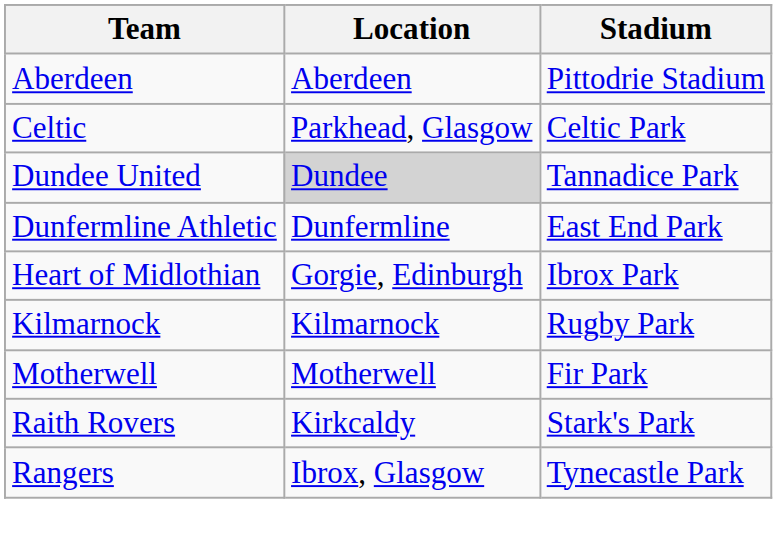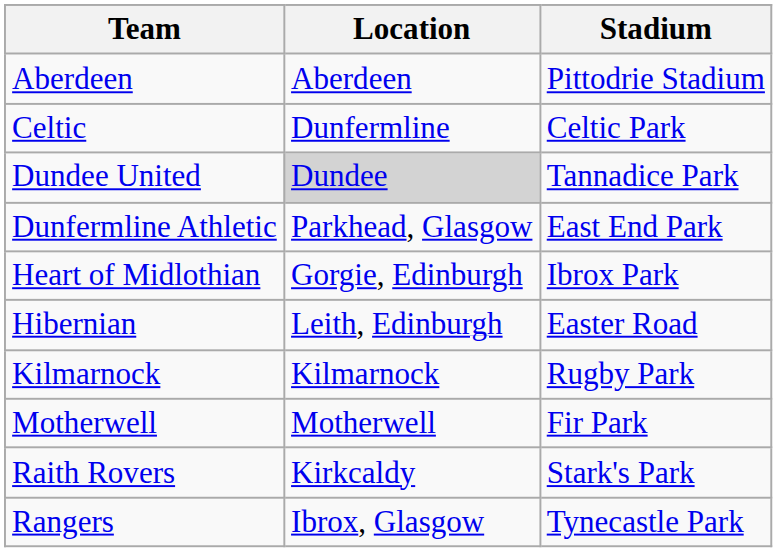Celtic | Location: Parkhead, Glasgow -> Dunfermline
Dunfermline Athletic | Location: Dunfermline -> Parkhead, Glasgow
+ row: Hibernian | Leith, Edinburgh | Easter Road
